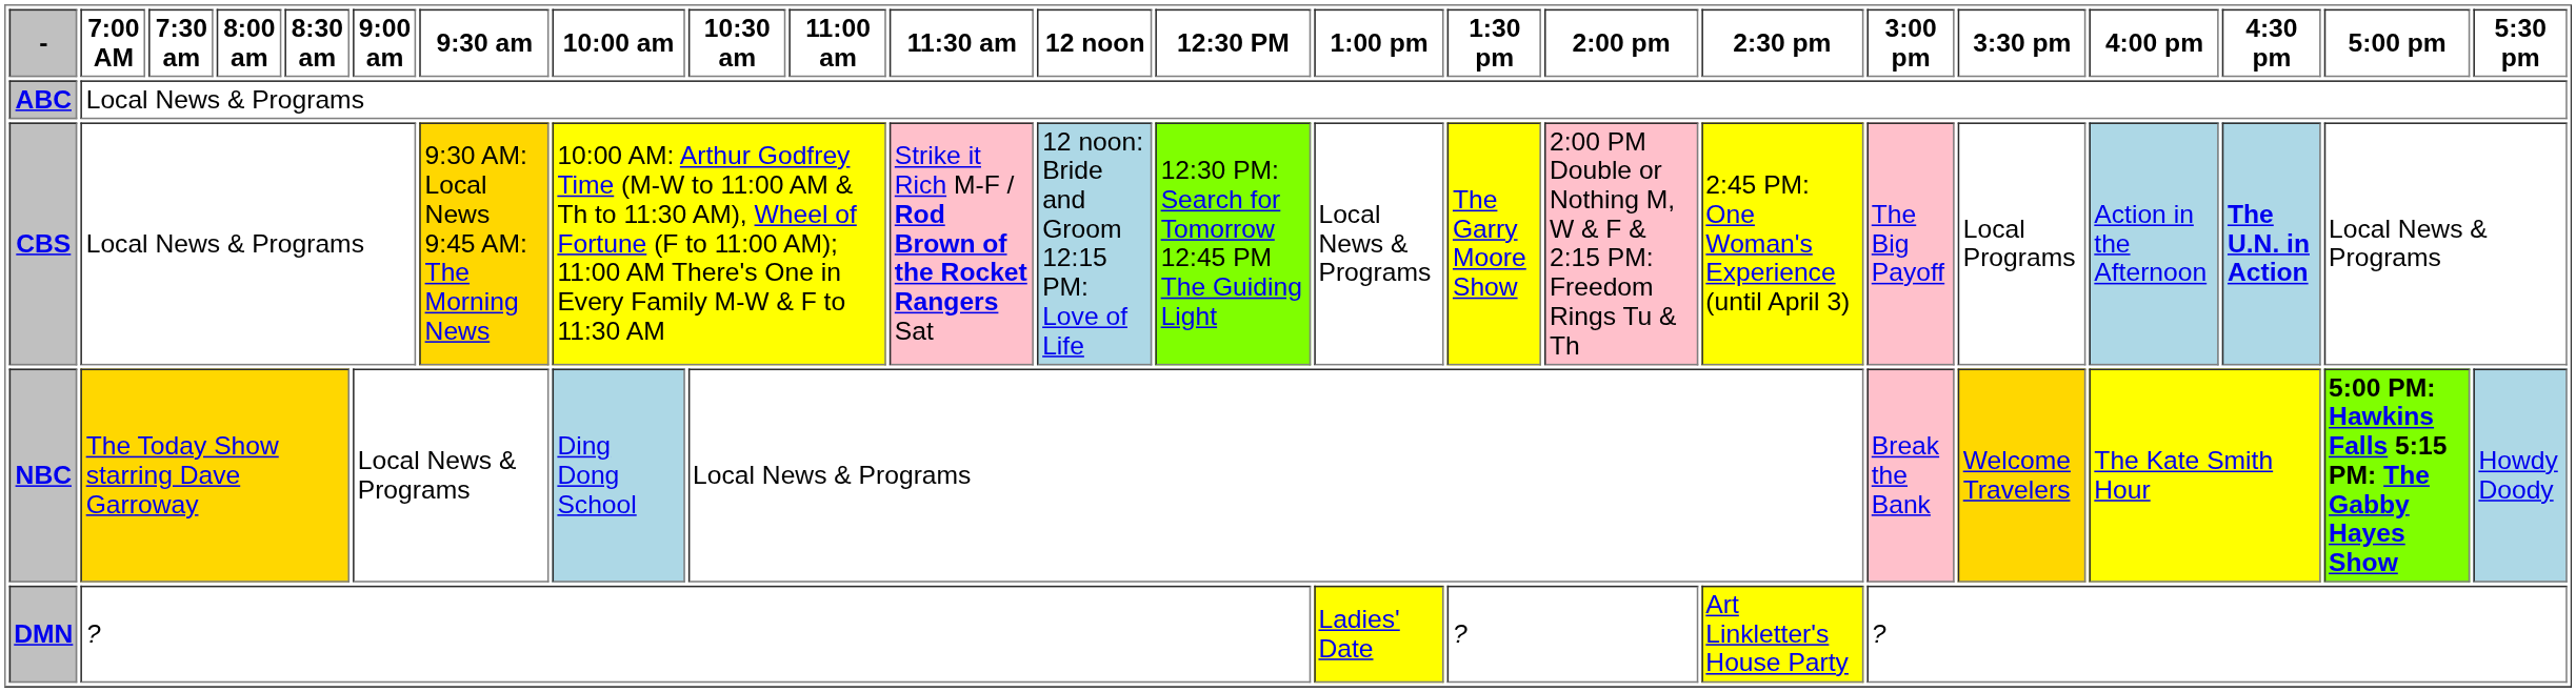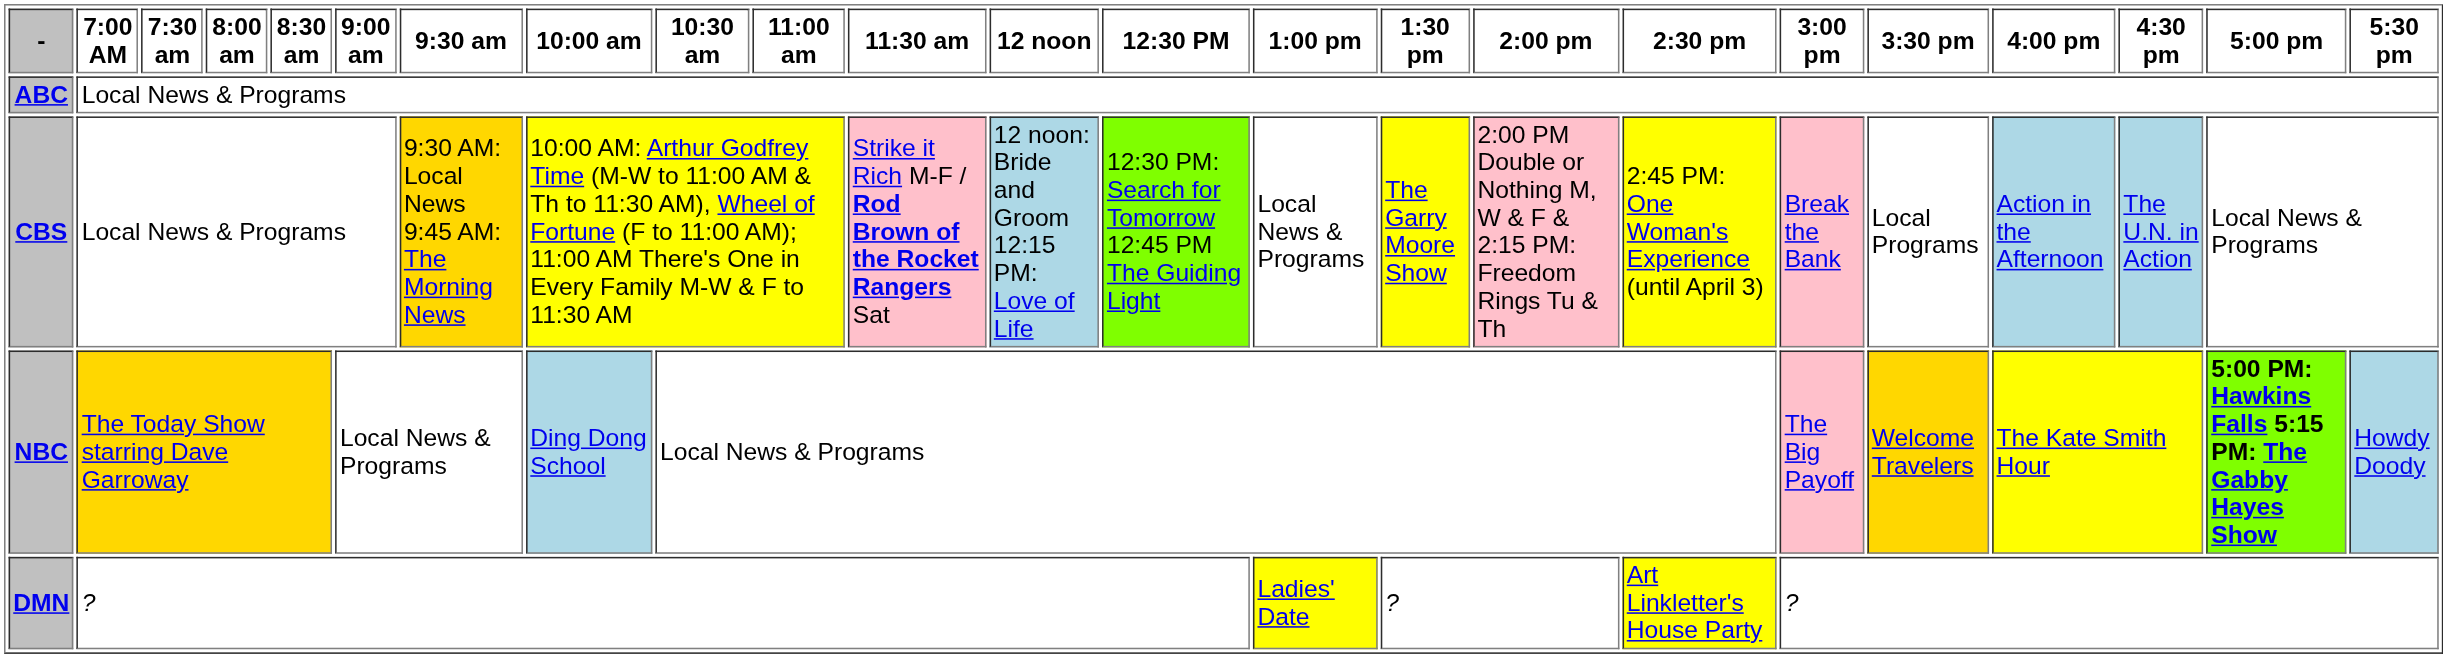CBS | 3:00 pm: The Big Payoff -> Break the Bank
CBS | 4:30 pm: bold -> normal
NBC | 3:00 pm: Break the Bank -> The Big Payoff
